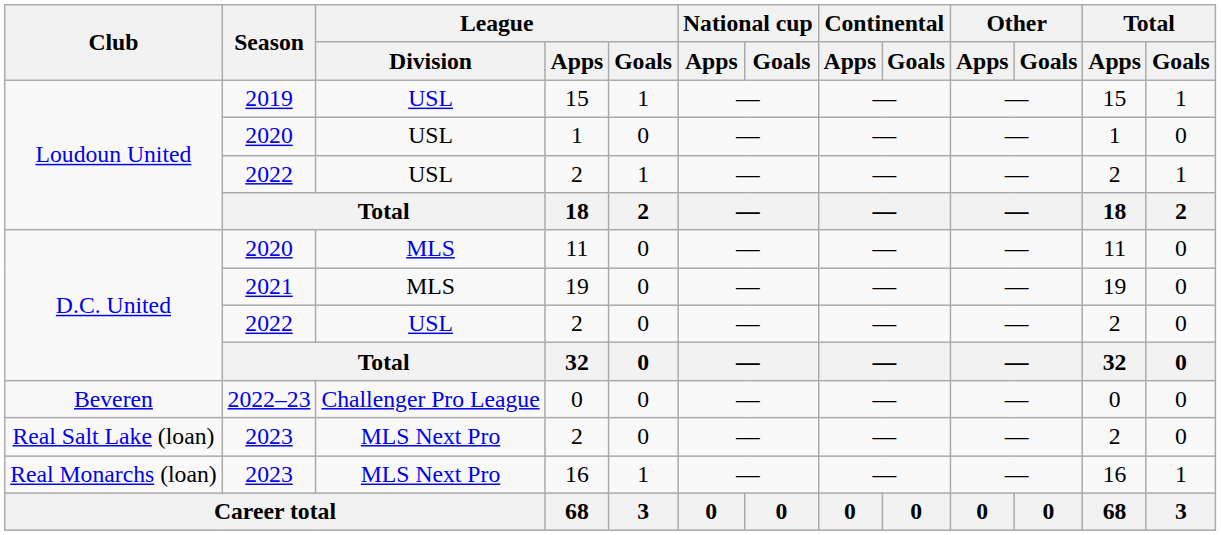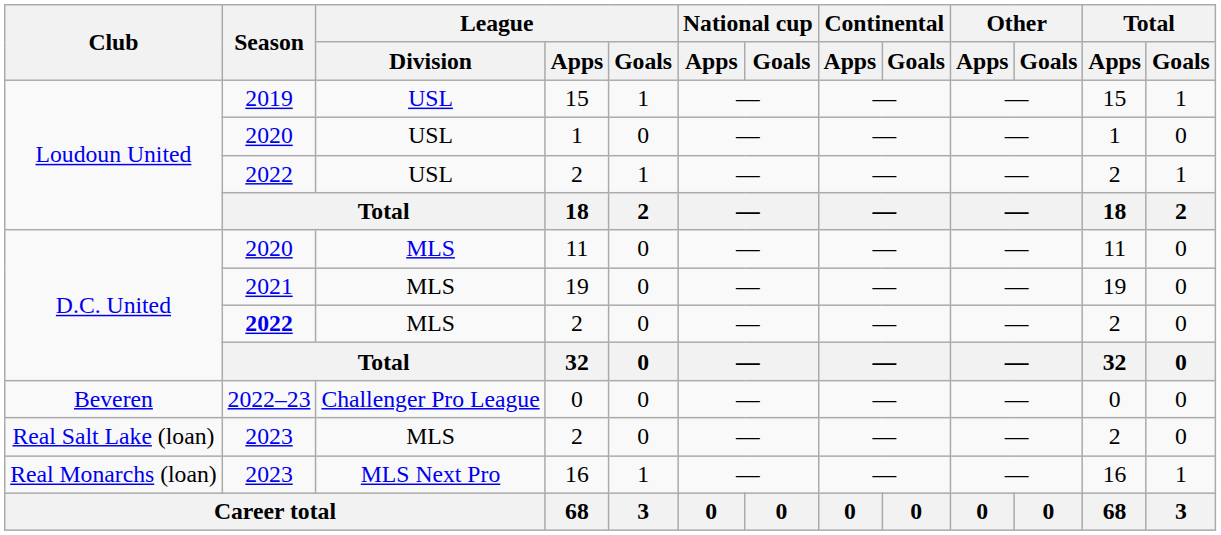D.C. United / 2 | Season: normal -> bold
D.C. United / 2 | League / Division: USL -> MLS
Real Salt Lake (loan) / 2 | League / Division: MLS Next Pro -> MLS
